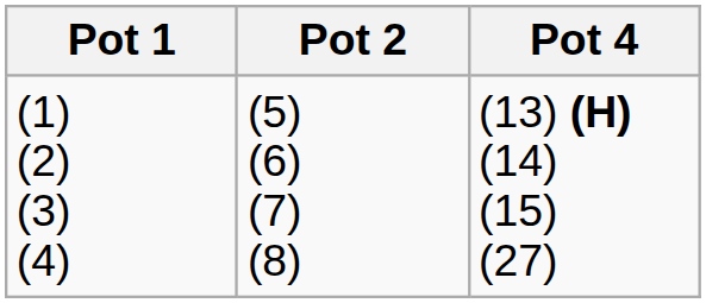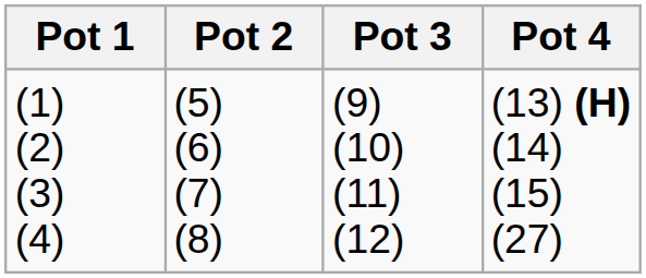+ column: Pot 3 | (9) (10) (11) (12)
